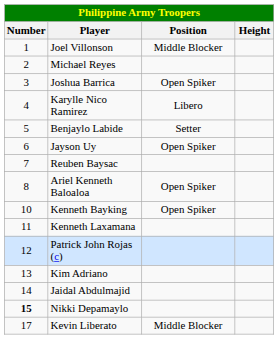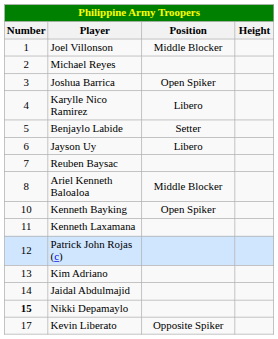Jayson Uy | Position: Open Spiker -> Libero
Ariel Kenneth Baloaloa | Position: Open Spiker -> Middle Blocker
Kevin Liberato | Position: Middle Blocker -> Opposite Spiker
